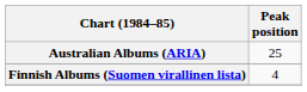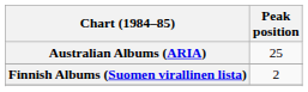Finnish Albums (Suomen virallinen lista) | Peak position: 4 -> 2
